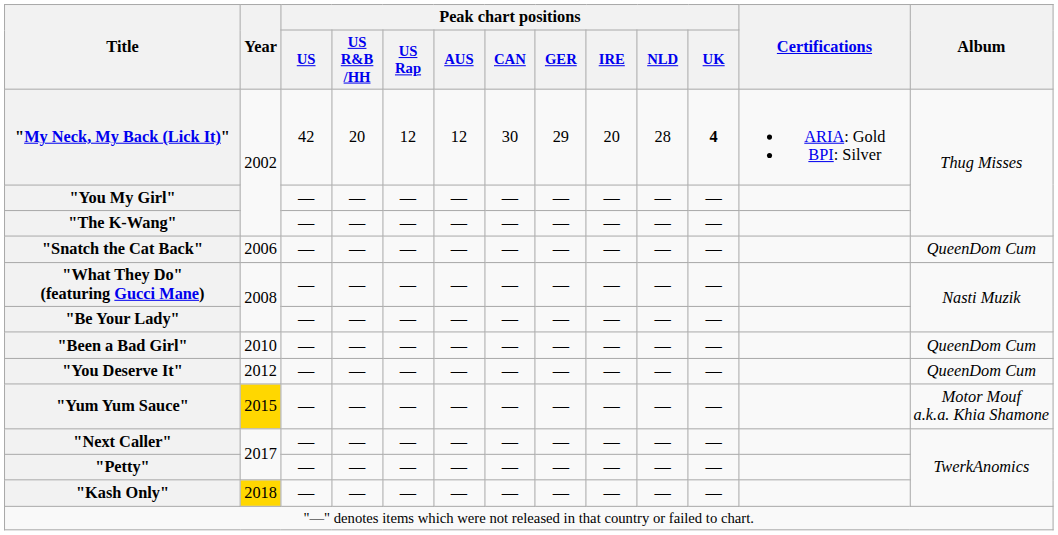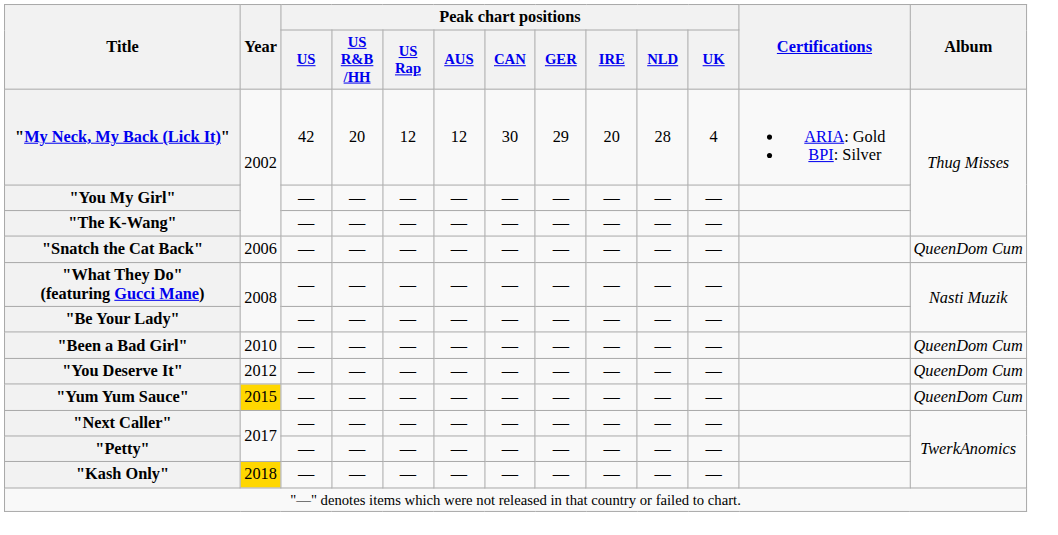"My Neck, My Back (Lick It)" | Peak chart positions / UK: bold -> normal
"Yum Yum Sauce" | Album: Motor Mouf a.k.a. Khia Shamone -> QueenDom Cum
